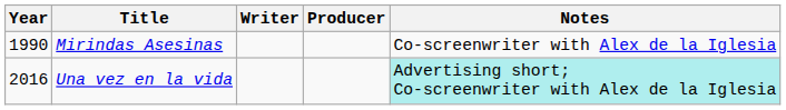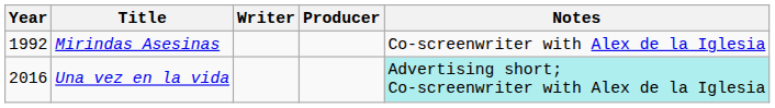Mirindas Asesinas | Year: 1990 -> 1992
